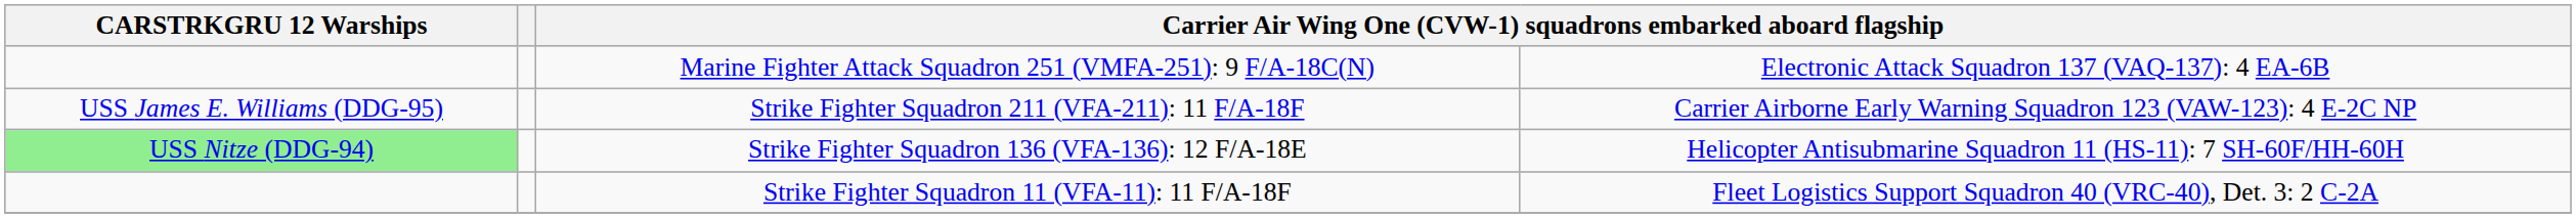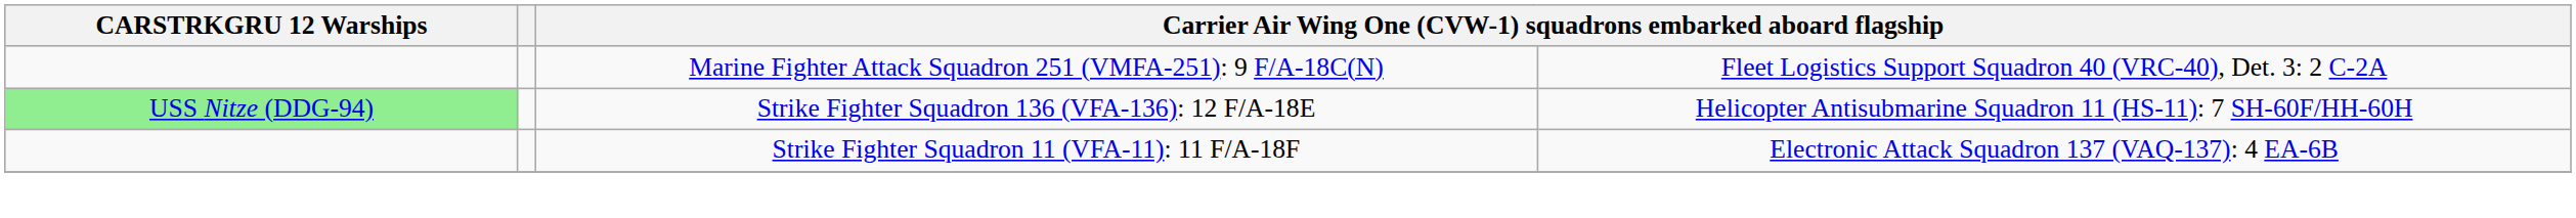Marine Fighter Attack Squadron 251 (VMFA-251): 9 F/A-18C(N) | column 4: Electronic Attack Squadron 137 (VAQ-137): 4 EA-6B -> Fleet Logistics Support Squadron 40 (VRC-40), Det. 3: 2 C-2A
- row: USS James E. Williams (DDG-95) | Strike Fighter Squadron 211 (VFA-211): 11 F/A-18F | Carrier Airborne Early Warning Squadron 123 (VAW-123): 4 E-2C NP
Strike Fighter Squadron 11 (VFA-11): 11 F/A-18F | column 4: Fleet Logistics Support Squadron 40 (VRC-40), Det. 3: 2 C-2A -> Electronic Attack Squadron 137 (VAQ-137): 4 EA-6B
